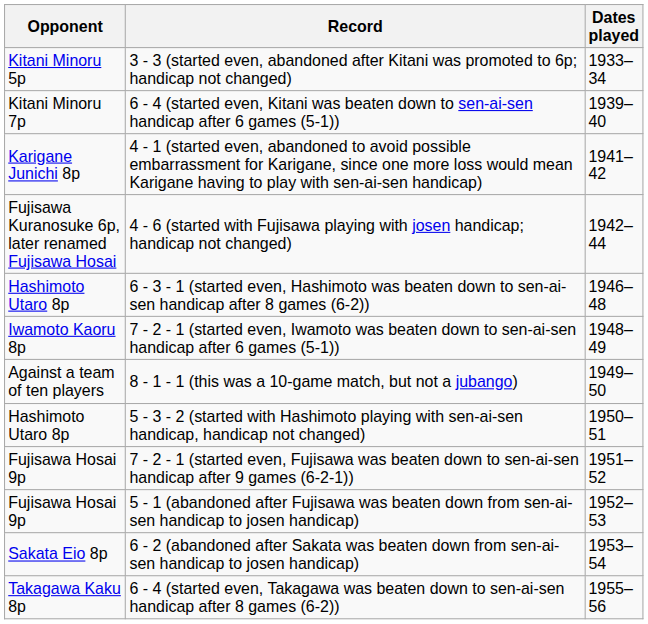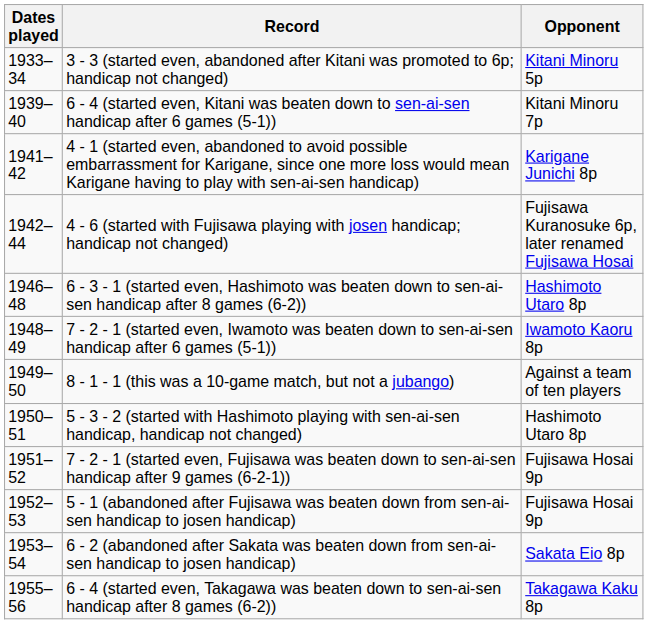columns swapped: Opponent <-> Dates played
